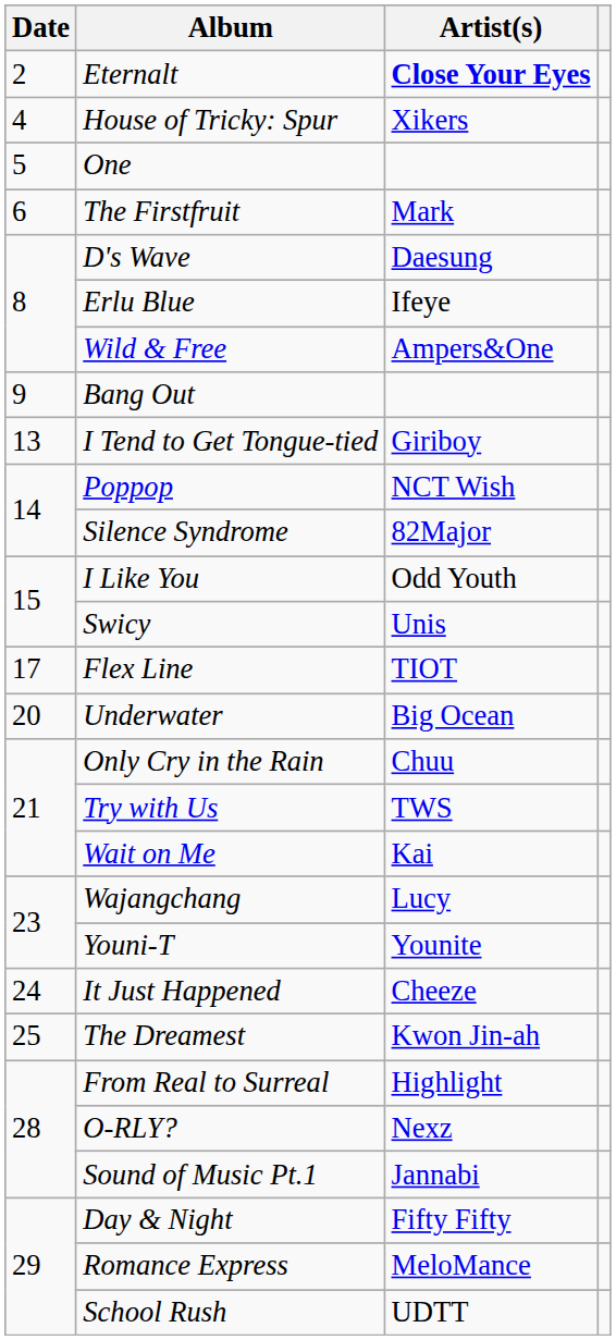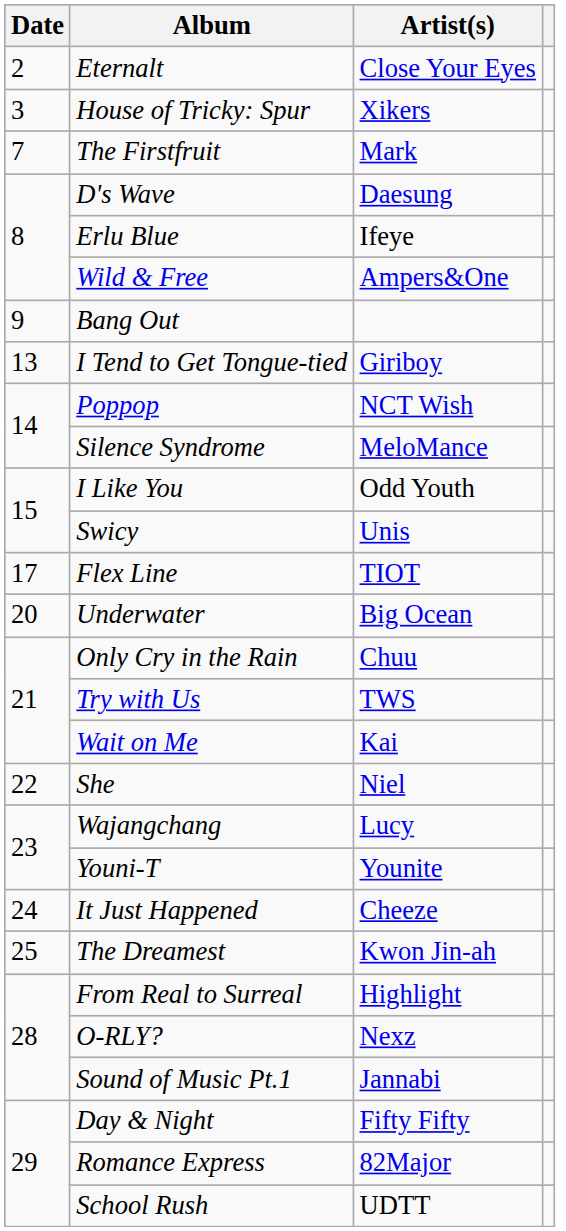Eternalt | Artist(s): bold -> normal
House of Tricky: Spur | Date: 4 -> 3
- row: 5 | One
The Firstfruit | Date: 6 -> 7
Silence Syndrome | Artist(s): 82Major -> MeloMance
+ row: 22 | She | Niel
Romance Express | Artist(s): MeloMance -> 82Major
